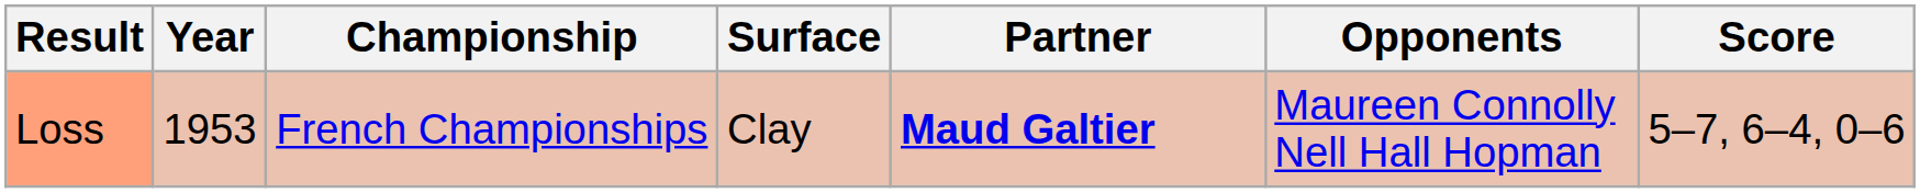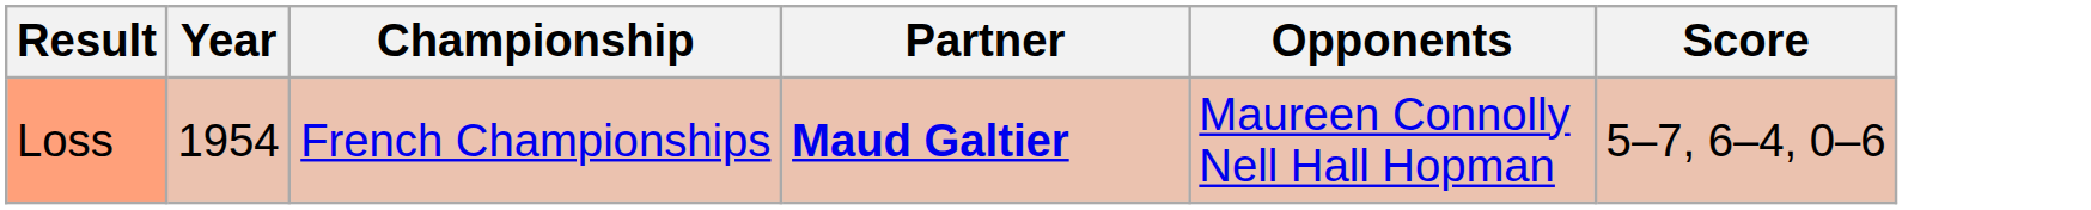- column: Surface | Clay
Loss | Year: 1953 -> 1954
